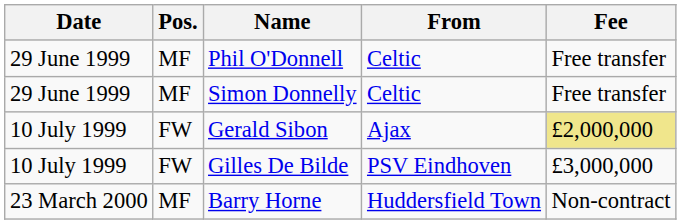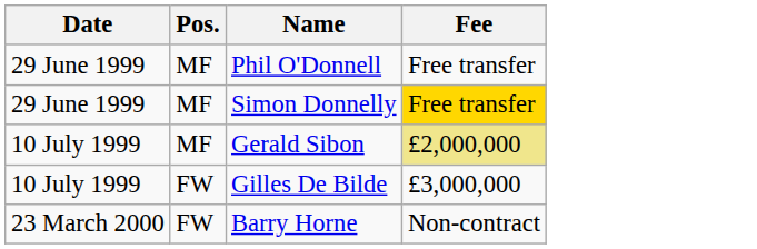- column: From | Celtic | Celtic | Ajax | PSV Eindhoven | Huddersfield Town
Simon Donnelly | Fee: no background -> gold background
Gerald Sibon | Pos.: FW -> MF
Barry Horne | Pos.: MF -> FW
